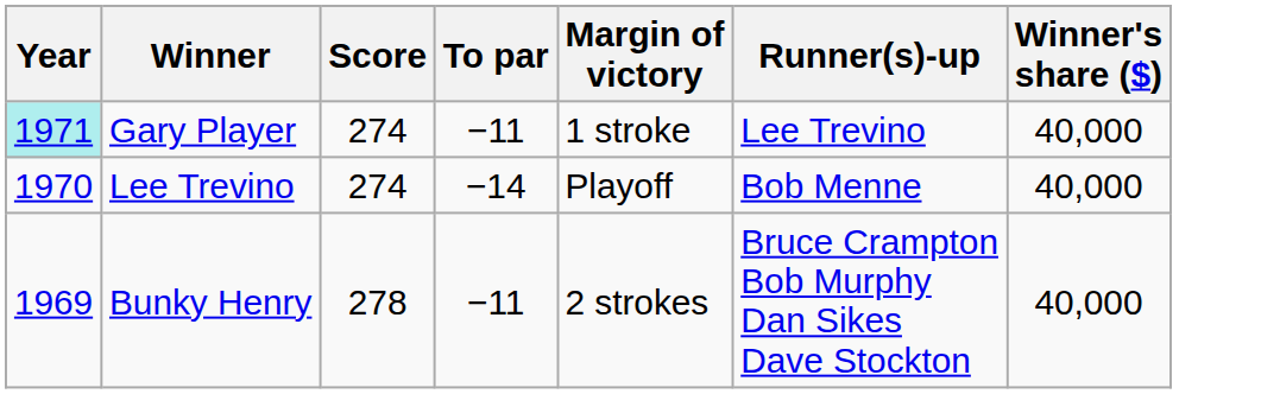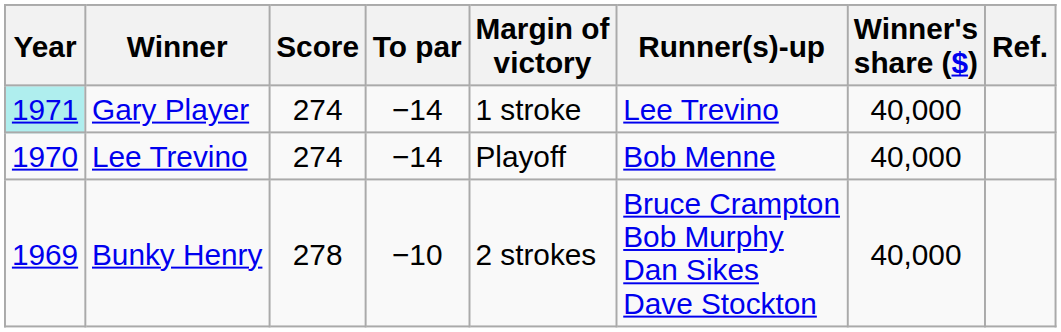+ column: Ref.
Gary Player | To par: −11 -> −14
Bunky Henry | To par: −11 -> −10
